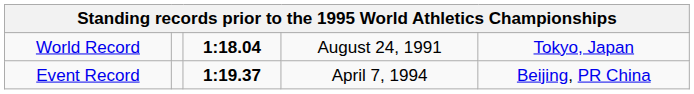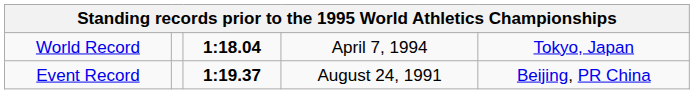World Record | column 4: August 24, 1991 -> April 7, 1994
Event Record | column 4: April 7, 1994 -> August 24, 1991
